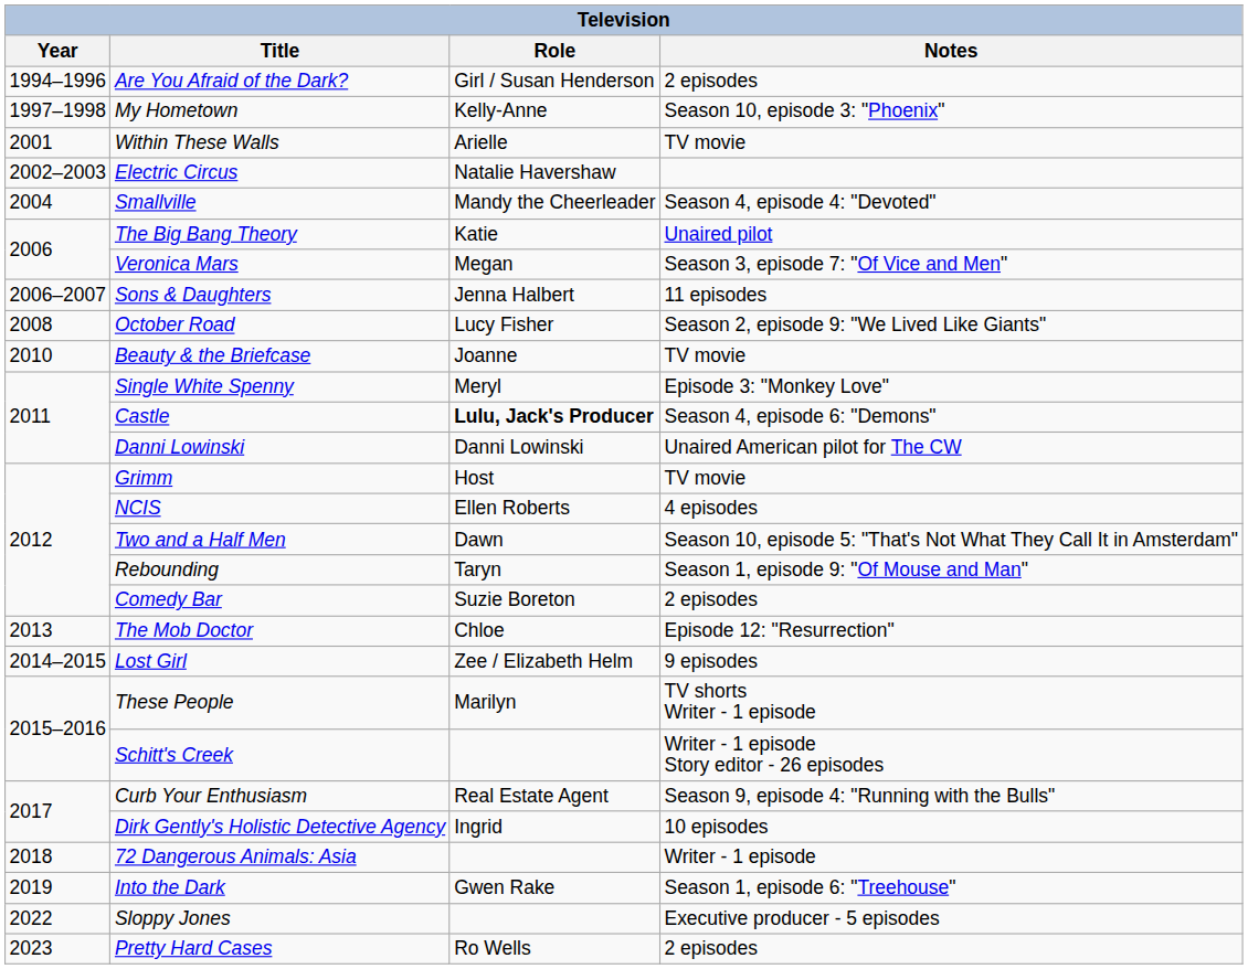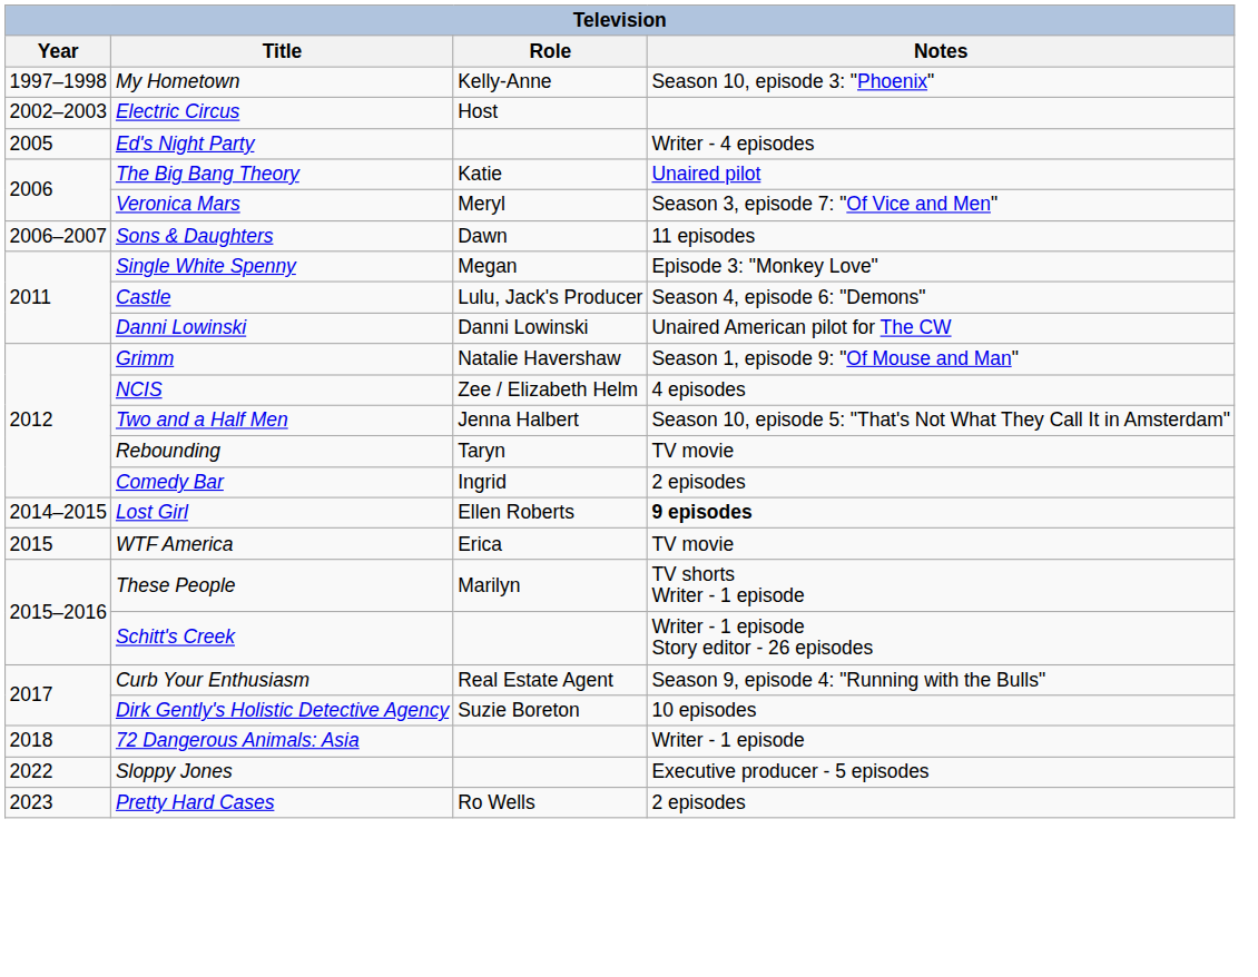- row: 1994–1996 | Are You Afraid of the Dark? | Girl / Susan Henderson | 2 episodes
- row: 2001 | Within These Walls | Arielle | TV movie
Electric Circus | Role: Natalie Havershaw -> Host
- row: 2004 | Smallville | Mandy the Cheerleader | Season 4, episode 4: "Devoted"
+ row: 2005 | Ed's Night Party | Writer - 4 episodes
Veronica Mars | Role: Megan -> Meryl
Sons & Daughters | Role: Jenna Halbert -> Dawn
- row: 2008 | October Road | Lucy Fisher | Season 2, episode 9: "We Lived Like Giants"
- row: 2010 | Beauty & the Briefcase | Joanne | TV movie
Single White Spenny | Role: Meryl -> Megan
Castle | Role: bold -> normal
Grimm | Role: Host -> Natalie Havershaw
Grimm | Notes: TV movie -> Season 1, episode 9: "Of Mouse and Man"
NCIS | Role: Ellen Roberts -> Zee / Elizabeth Helm
Two and a Half Men | Role: Dawn -> Jenna Halbert
Rebounding | Notes: Season 1, episode 9: "Of Mouse and Man" -> TV movie
Comedy Bar | Role: Suzie Boreton -> Ingrid
- row: 2013 | The Mob Doctor | Chloe | Episode 12: "Resurrection"
Lost Girl | Role: Zee / Elizabeth Helm -> Ellen Roberts
Lost Girl | Notes: normal -> bold
+ row: 2015 | WTF America | Erica | TV movie
Dirk Gently's Holistic Detective Agency | Role: Ingrid -> Suzie Boreton
- row: 2019 | Into the Dark | Gwen Rake | Season 1, episode 6: "Treehouse"
